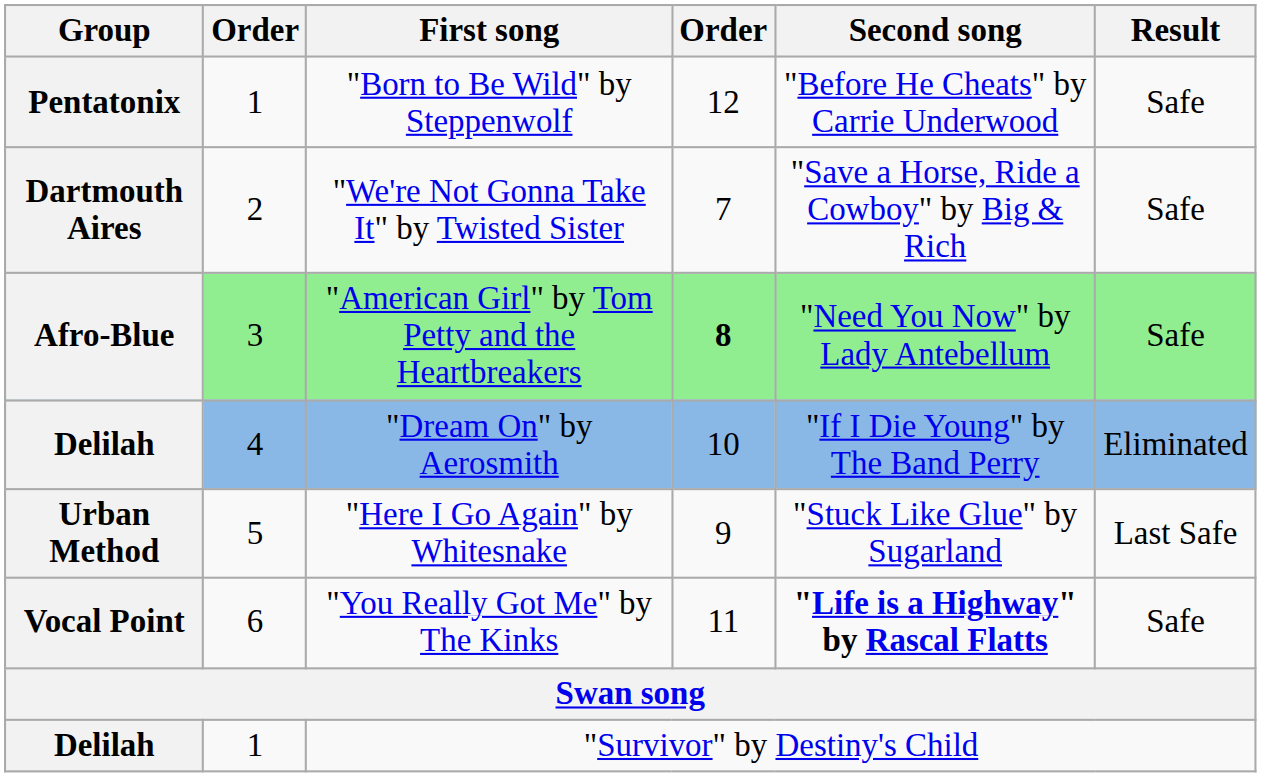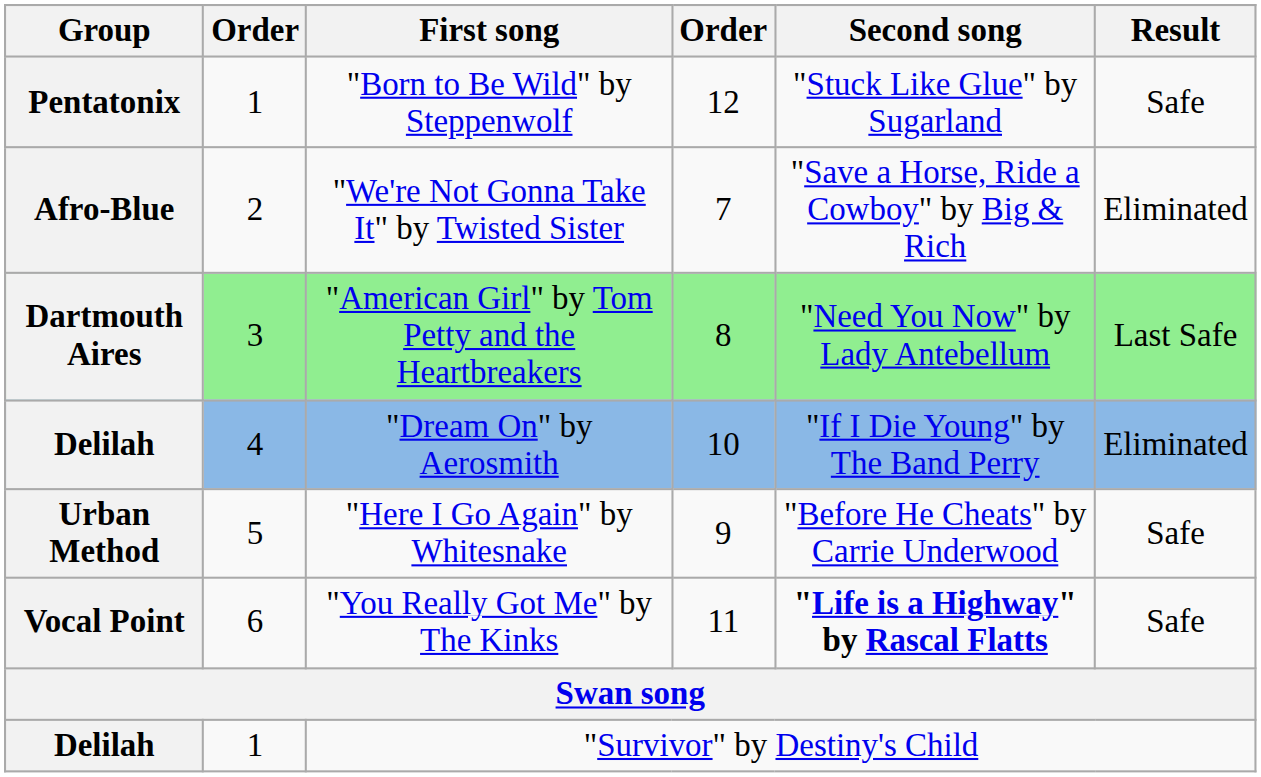"Born to Be Wild" by Steppenwolf | Second song: "Before He Cheats" by Carrie Underwood -> "Stuck Like Glue" by Sugarland
"We're Not Gonna Take It" by Twisted Sister | Group: Dartmouth Aires -> Afro-Blue
"We're Not Gonna Take It" by Twisted Sister | Result: Safe -> Eliminated
"American Girl" by Tom Petty and the Heartbreakers | Group: Afro-Blue -> Dartmouth Aires
"American Girl" by Tom Petty and the Heartbreakers | column 4: bold -> normal
"American Girl" by Tom Petty and the Heartbreakers | Result: Safe -> Last Safe
"Here I Go Again" by Whitesnake | Second song: "Stuck Like Glue" by Sugarland -> "Before He Cheats" by Carrie Underwood
"Here I Go Again" by Whitesnake | Result: Last Safe -> Safe
